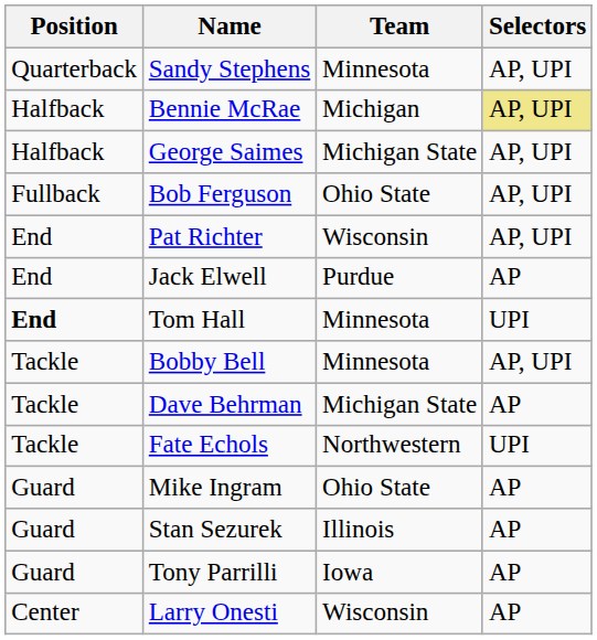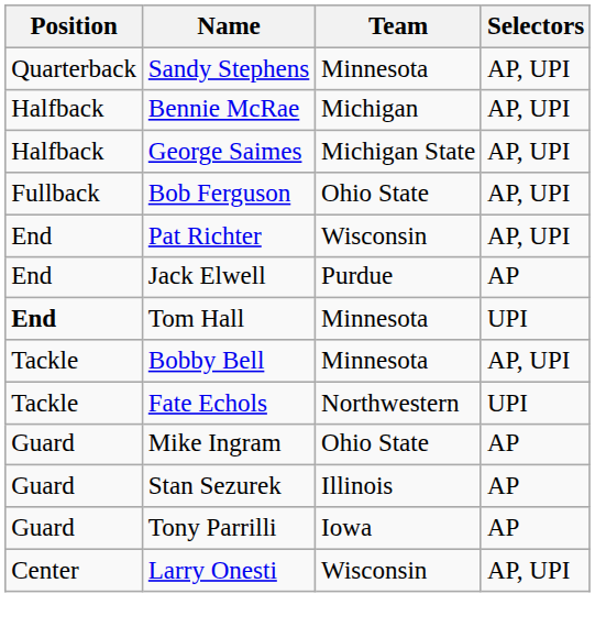Bennie McRae | Selectors: khaki background -> no background
- row: Tackle | Dave Behrman | Michigan State | AP
Larry Onesti | Selectors: AP -> AP, UPI
